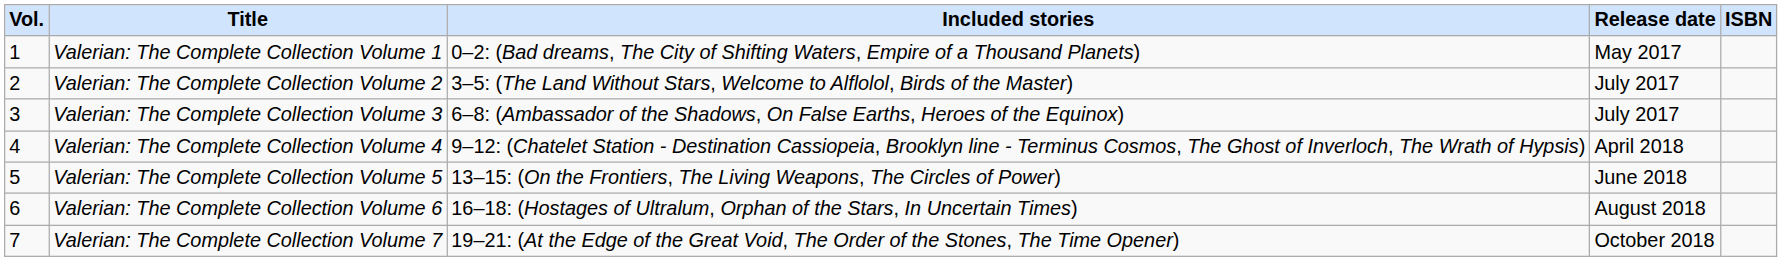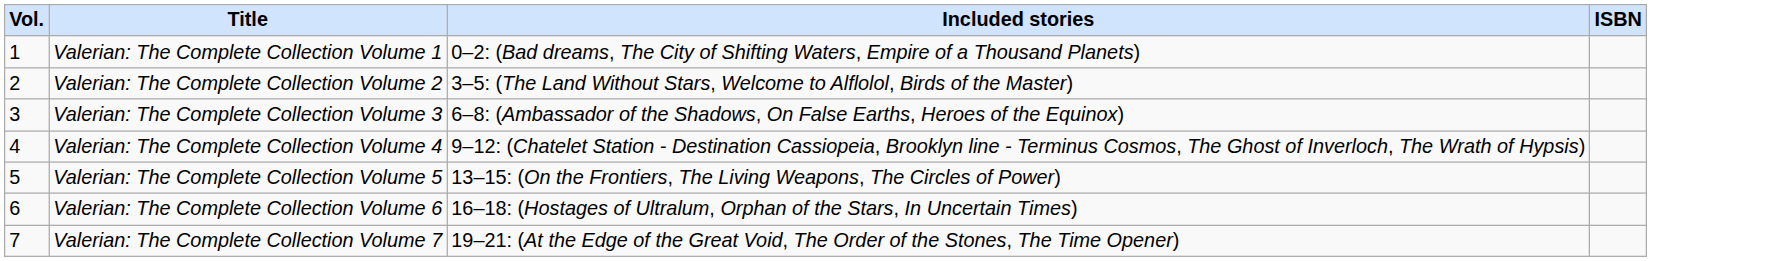- column: Release date | May 2017 | July 2017 | July 2017 | April 2018 | June 2018 | August 2018 | October 2018
